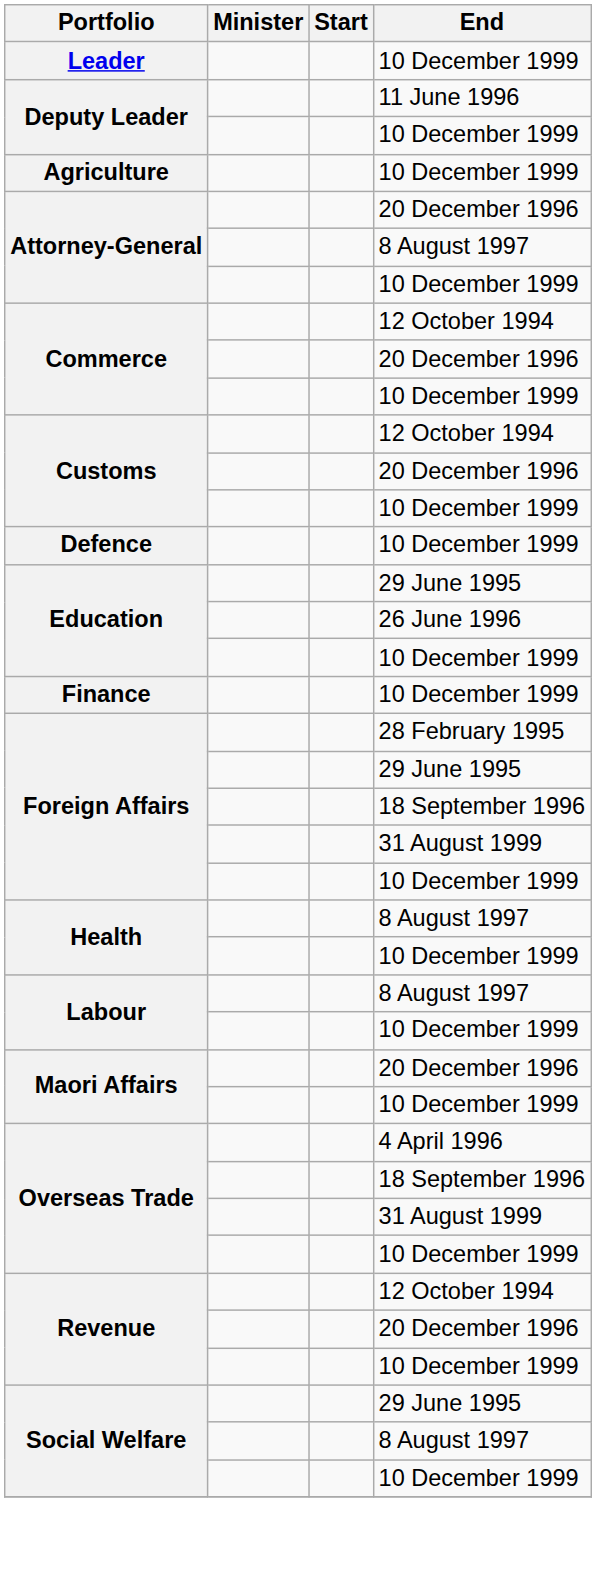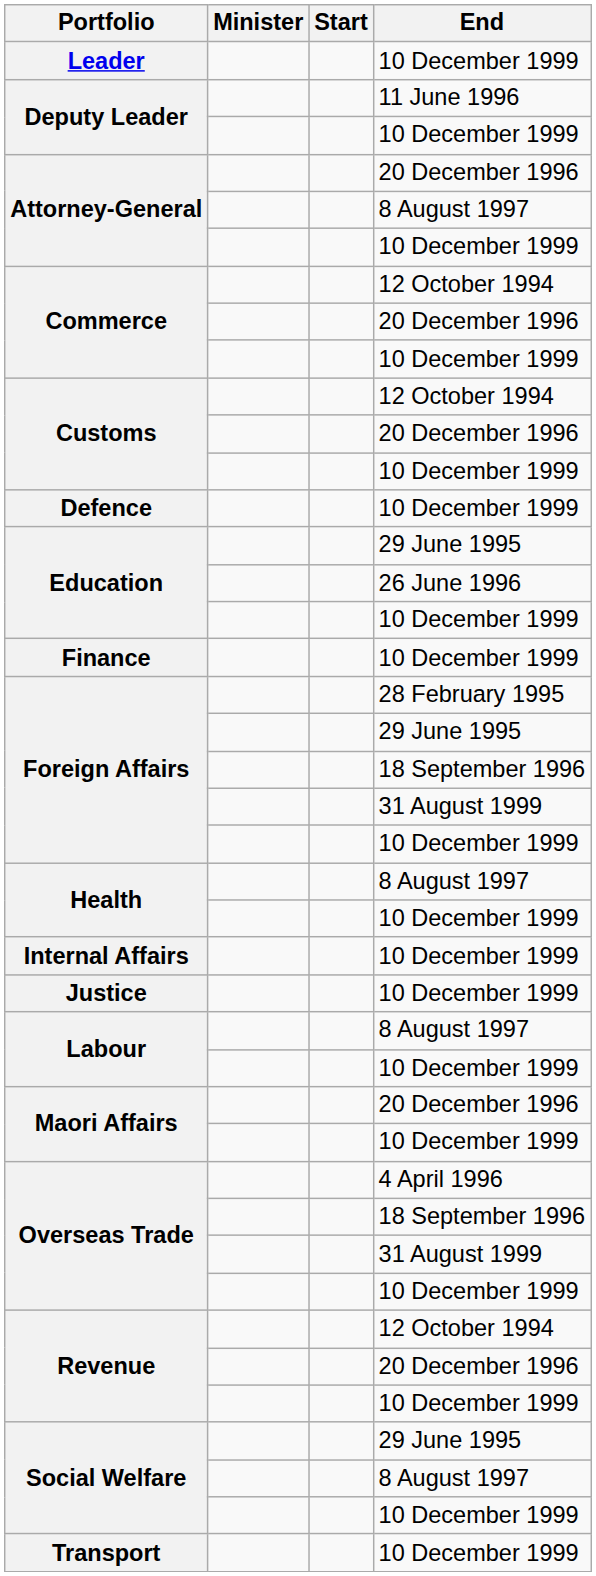- row: Agriculture | 10 December 1999
+ row: Internal Affairs | 10 December 1999
+ row: Justice | 10 December 1999
+ row: Transport | 10 December 1999
